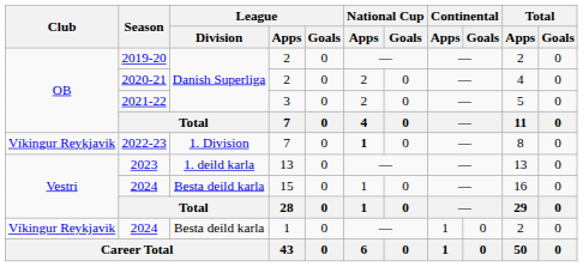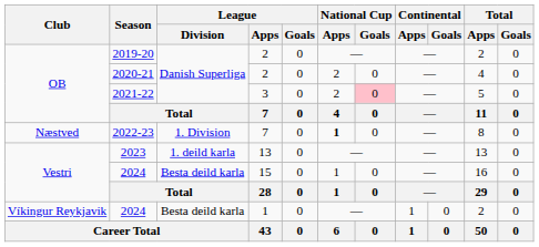2021-22 | National Cup / Goals: no background -> pink background
2022-23 | Club: Víkingur Reykjavik -> Næstved
